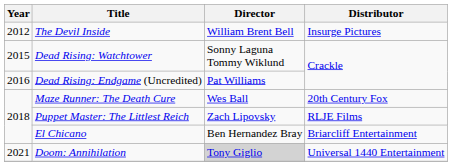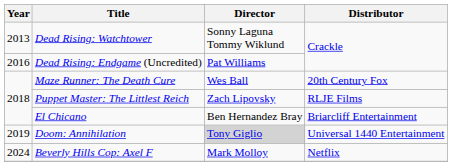- row: 2012 | The Devil Inside | William Brent Bell | Insurge Pictures
Dead Rising: Watchtower | Year: 2015 -> 2013
Doom: Annihilation | Year: 2021 -> 2019
+ row: 2024 | Beverly Hills Cop: Axel F | Mark Molloy | Netflix
